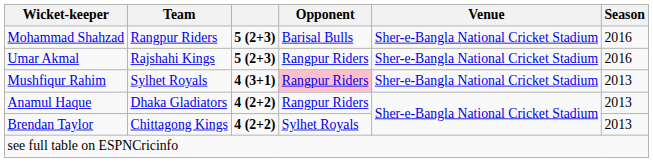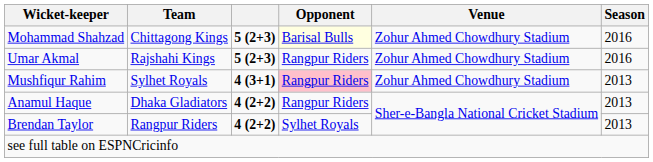Mohammad Shahzad | Team: Rangpur Riders -> Chittagong Kings
Mohammad Shahzad | Opponent: no background -> lightyellow background
Mohammad Shahzad | Venue: Sher-e-Bangla National Cricket Stadium -> Zohur Ahmed Chowdhury Stadium
Umar Akmal | Venue: Sher-e-Bangla National Cricket Stadium -> Zohur Ahmed Chowdhury Stadium
Mushfiqur Rahim | Venue: Sher-e-Bangla National Cricket Stadium -> Zohur Ahmed Chowdhury Stadium
Brendan Taylor | Team: Chittagong Kings -> Rangpur Riders
